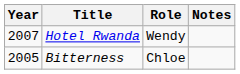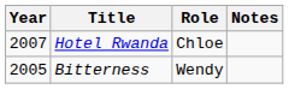Hotel Rwanda | Role: Wendy -> Chloe
Bitterness | Role: Chloe -> Wendy
